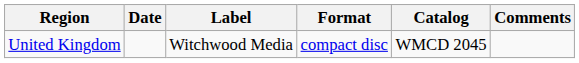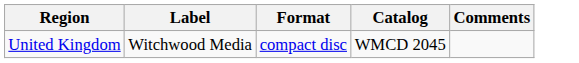- column: Date
